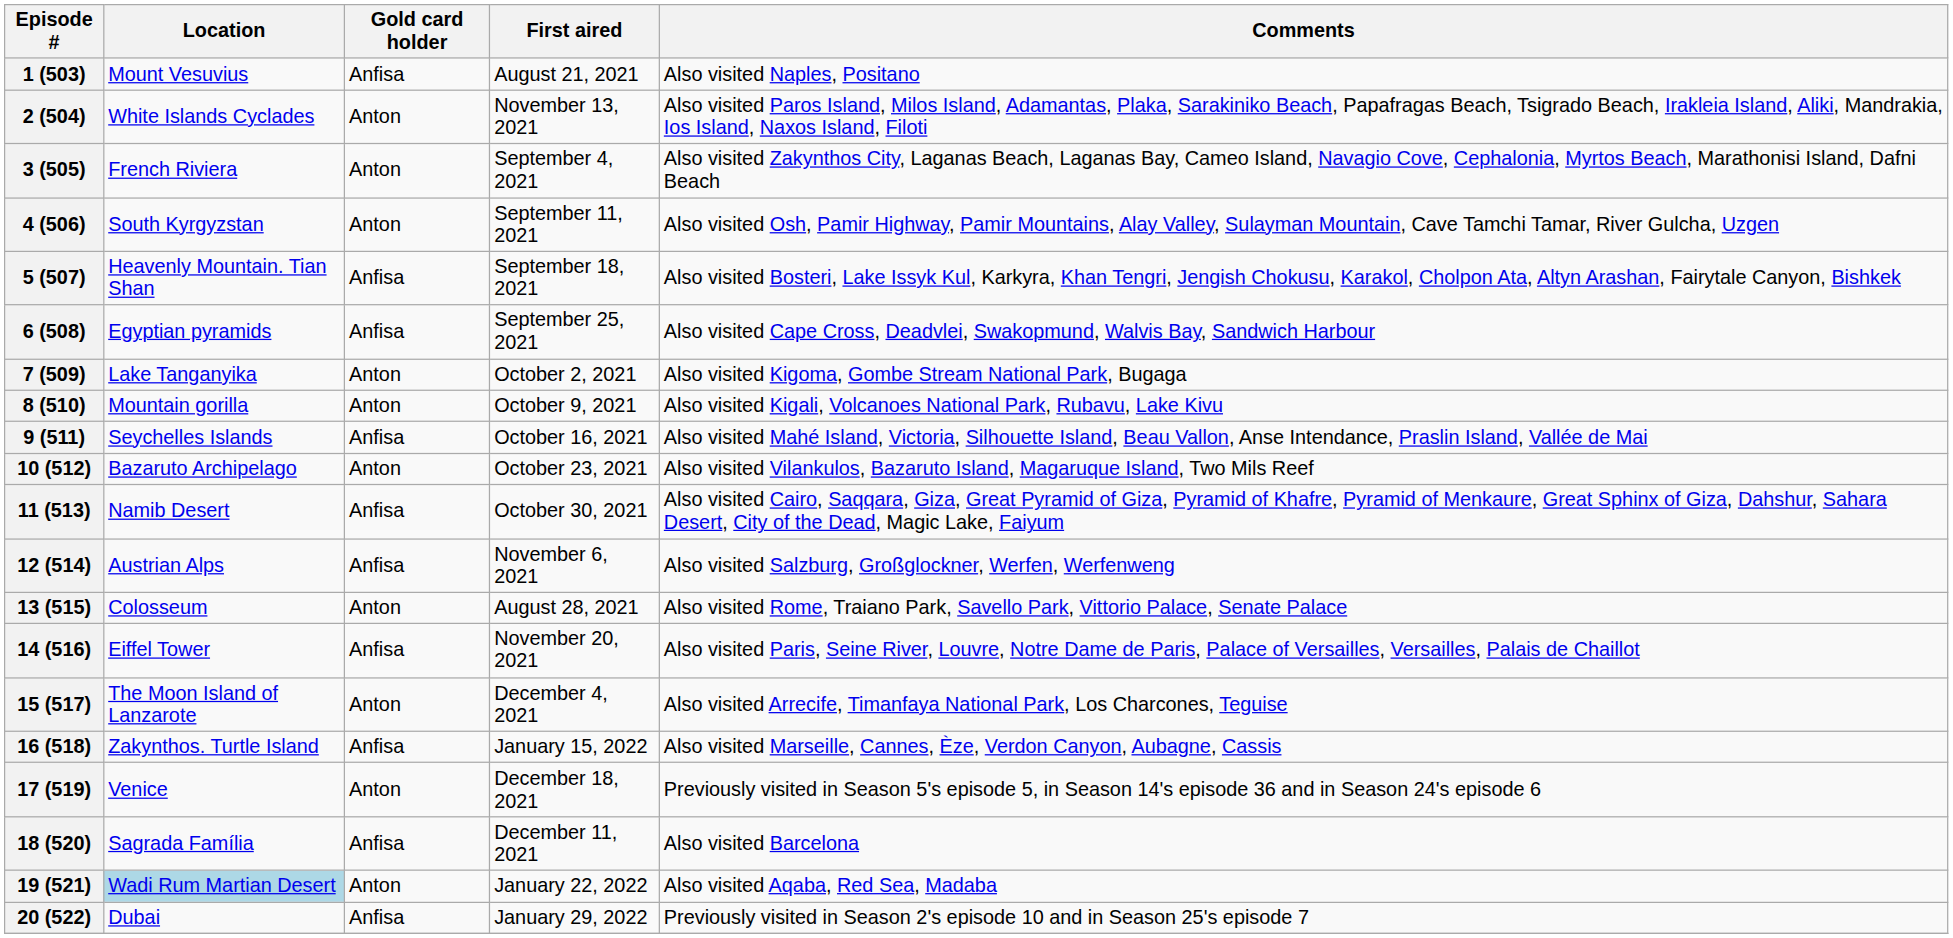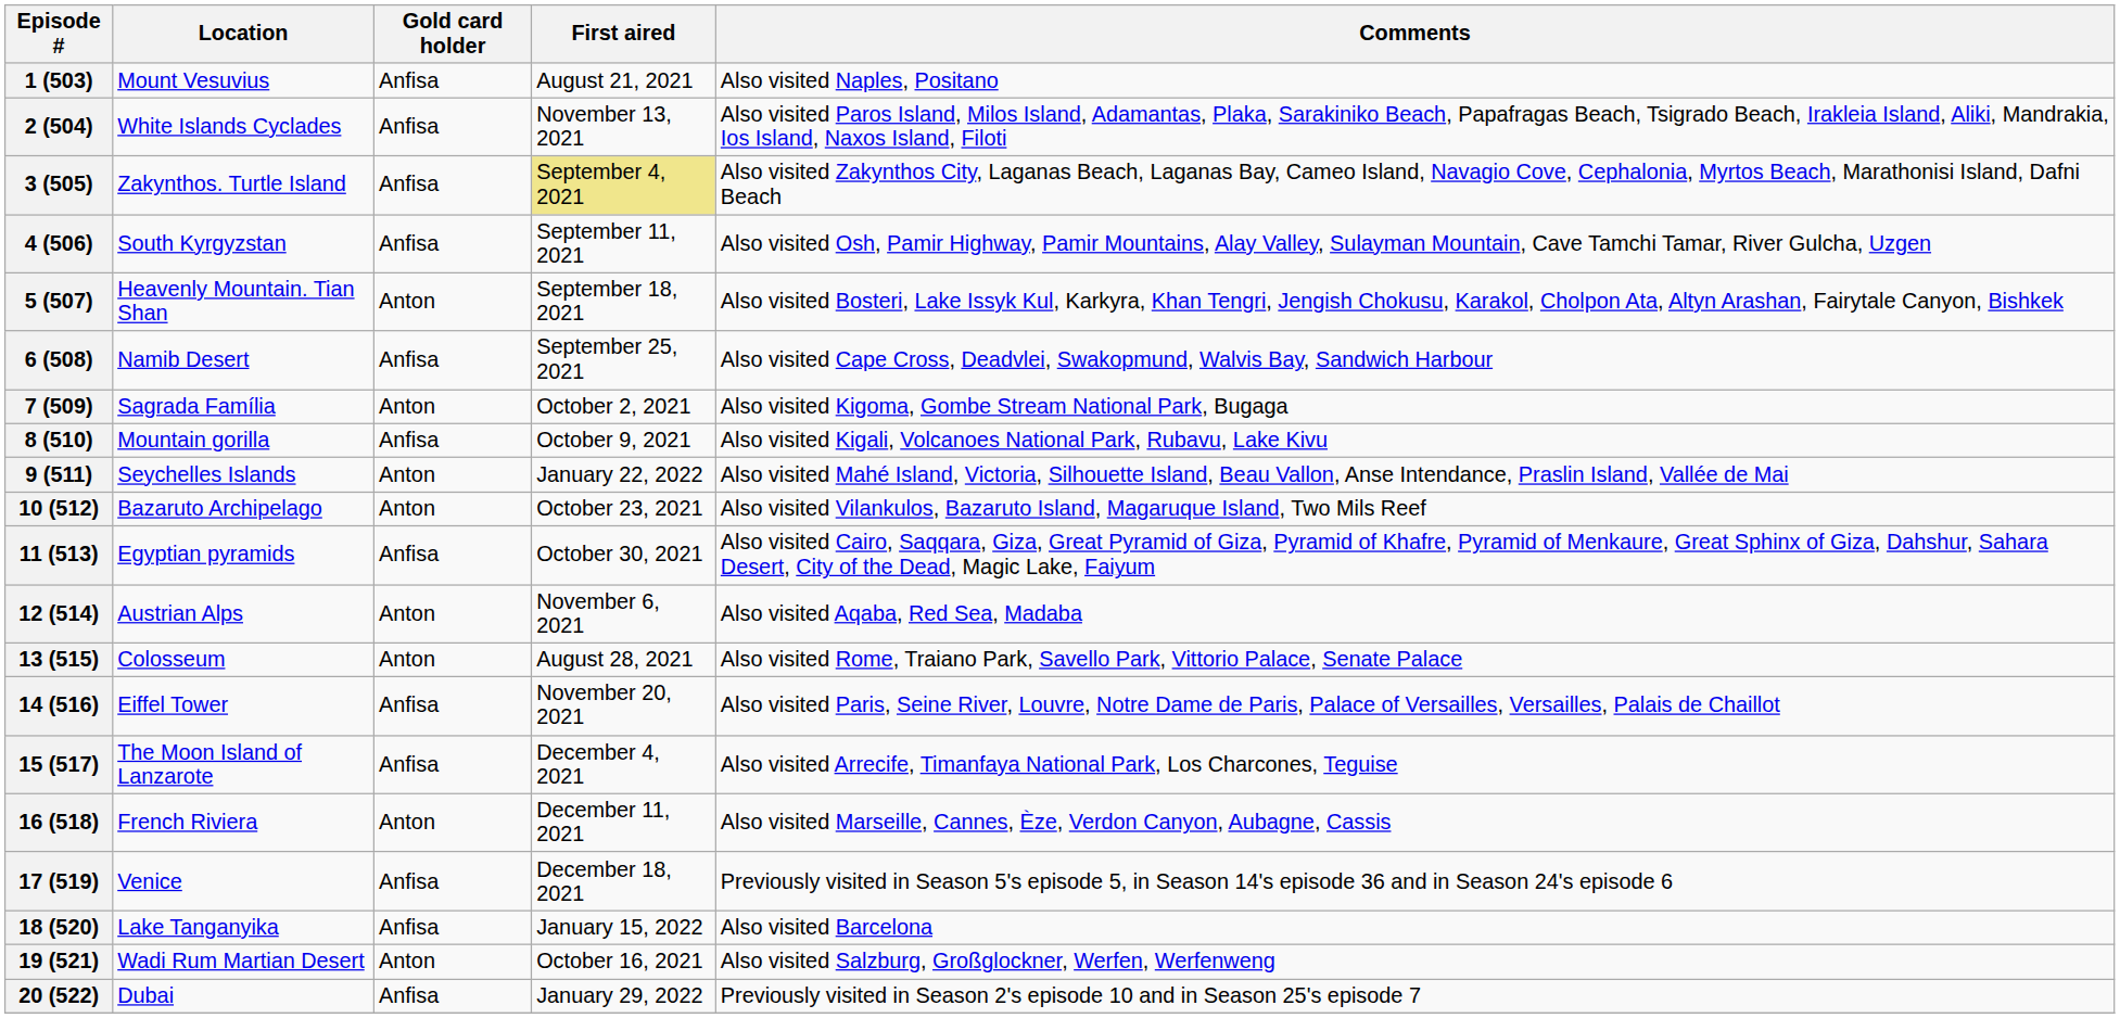2 (504) | Gold card holder: Anton -> Anfisa
3 (505) | Location: French Riviera -> Zakynthos. Turtle Island
3 (505) | Gold card holder: Anton -> Anfisa
3 (505) | First aired: no background -> khaki background
4 (506) | Gold card holder: Anton -> Anfisa
5 (507) | Gold card holder: Anfisa -> Anton
6 (508) | Location: Egyptian pyramids -> Namib Desert
7 (509) | Location: Lake Tanganyika -> Sagrada Família
8 (510) | Gold card holder: Anton -> Anfisa
9 (511) | Gold card holder: Anfisa -> Anton
9 (511) | First aired: October 16, 2021 -> January 22, 2022
11 (513) | Location: Namib Desert -> Egyptian pyramids
12 (514) | Gold card holder: Anfisa -> Anton
12 (514) | Comments: Also visited Salzburg, Großglockner, Werfen, Werfenweng -> Also visited Aqaba, Red Sea, Madaba
15 (517) | Gold card holder: Anton -> Anfisa
16 (518) | Location: Zakynthos. Turtle Island -> French Riviera
16 (518) | Gold card holder: Anfisa -> Anton
16 (518) | First aired: January 15, 2022 -> December 11, 2021
17 (519) | Gold card holder: Anton -> Anfisa
18 (520) | Location: Sagrada Família -> Lake Tanganyika
18 (520) | First aired: December 11, 2021 -> January 15, 2022
19 (521) | Location: lightblue background -> no background
19 (521) | First aired: January 22, 2022 -> October 16, 2021
19 (521) | Comments: Also visited Aqaba, Red Sea, Madaba -> Also visited Salzburg, Großglockner, Werfen, Werfenweng
